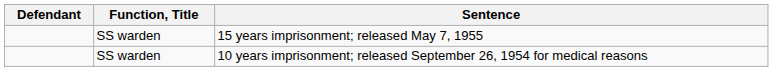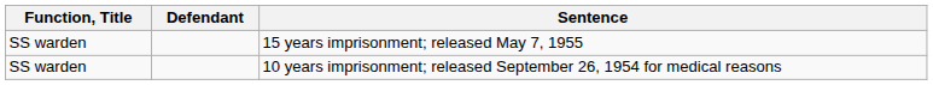columns swapped: Defendant <-> Function, Title
